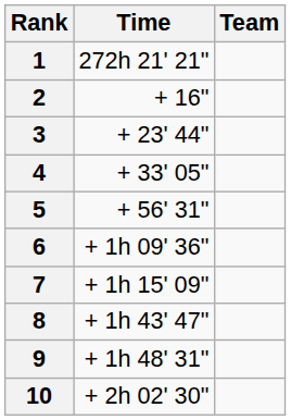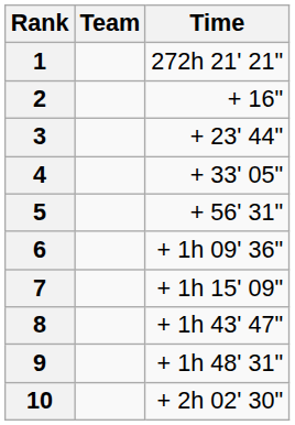columns swapped: Team <-> Time
